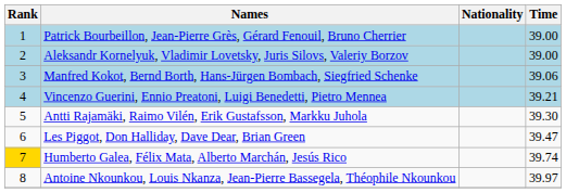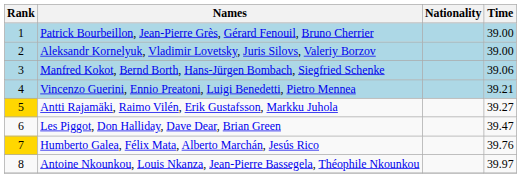Antti Rajamäki, Raimo Vilén, Erik Gustafsson, Markku Juhola | Rank: no background -> gold background
Antti Rajamäki, Raimo Vilén, Erik Gustafsson, Markku Juhola | Time: 39.30 -> 39.27
Humberto Galea, Félix Mata, Alberto Marchán, Jesús Rico | Time: 39.74 -> 39.76
